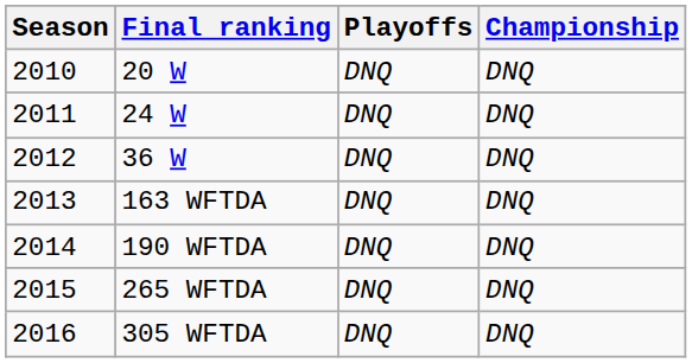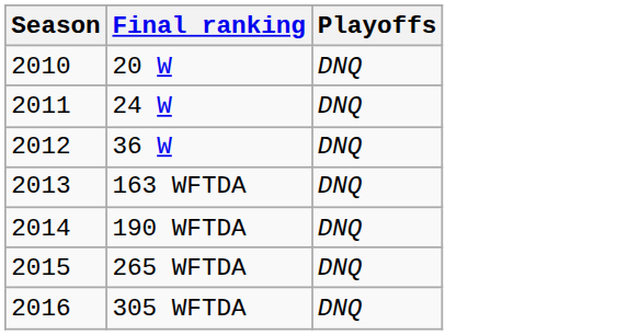- column: Championship | DNQ | DNQ | DNQ | DNQ | DNQ | DNQ | DNQ
